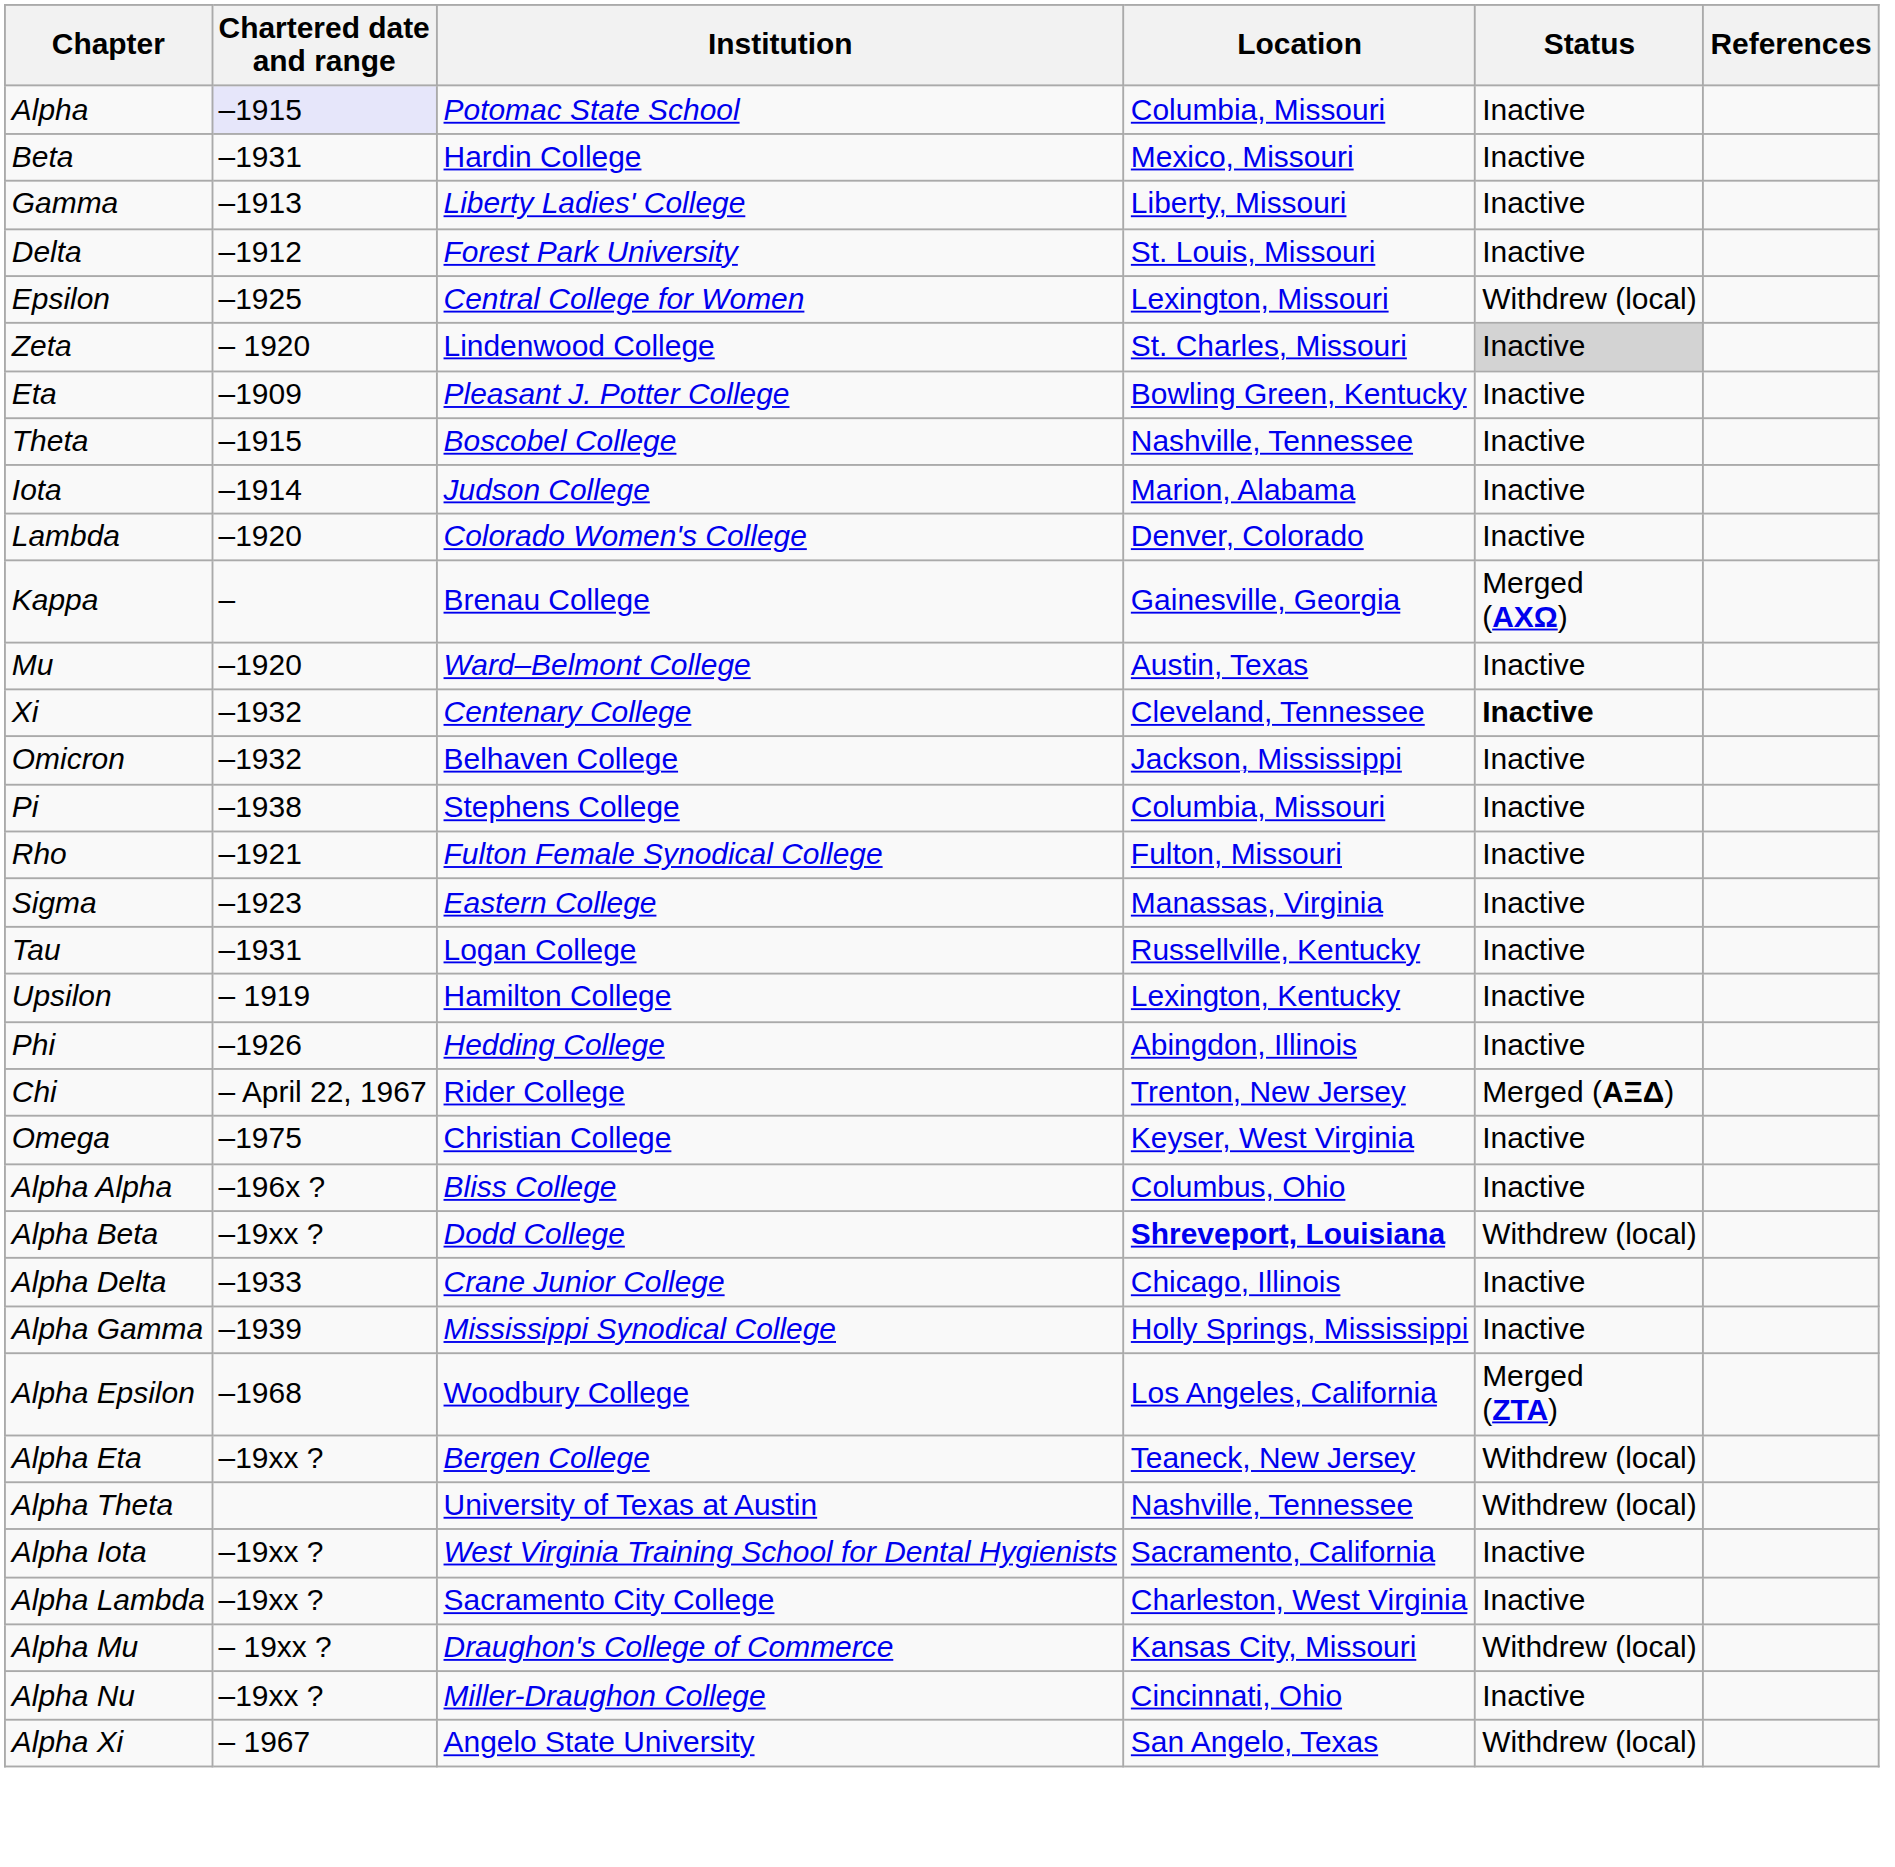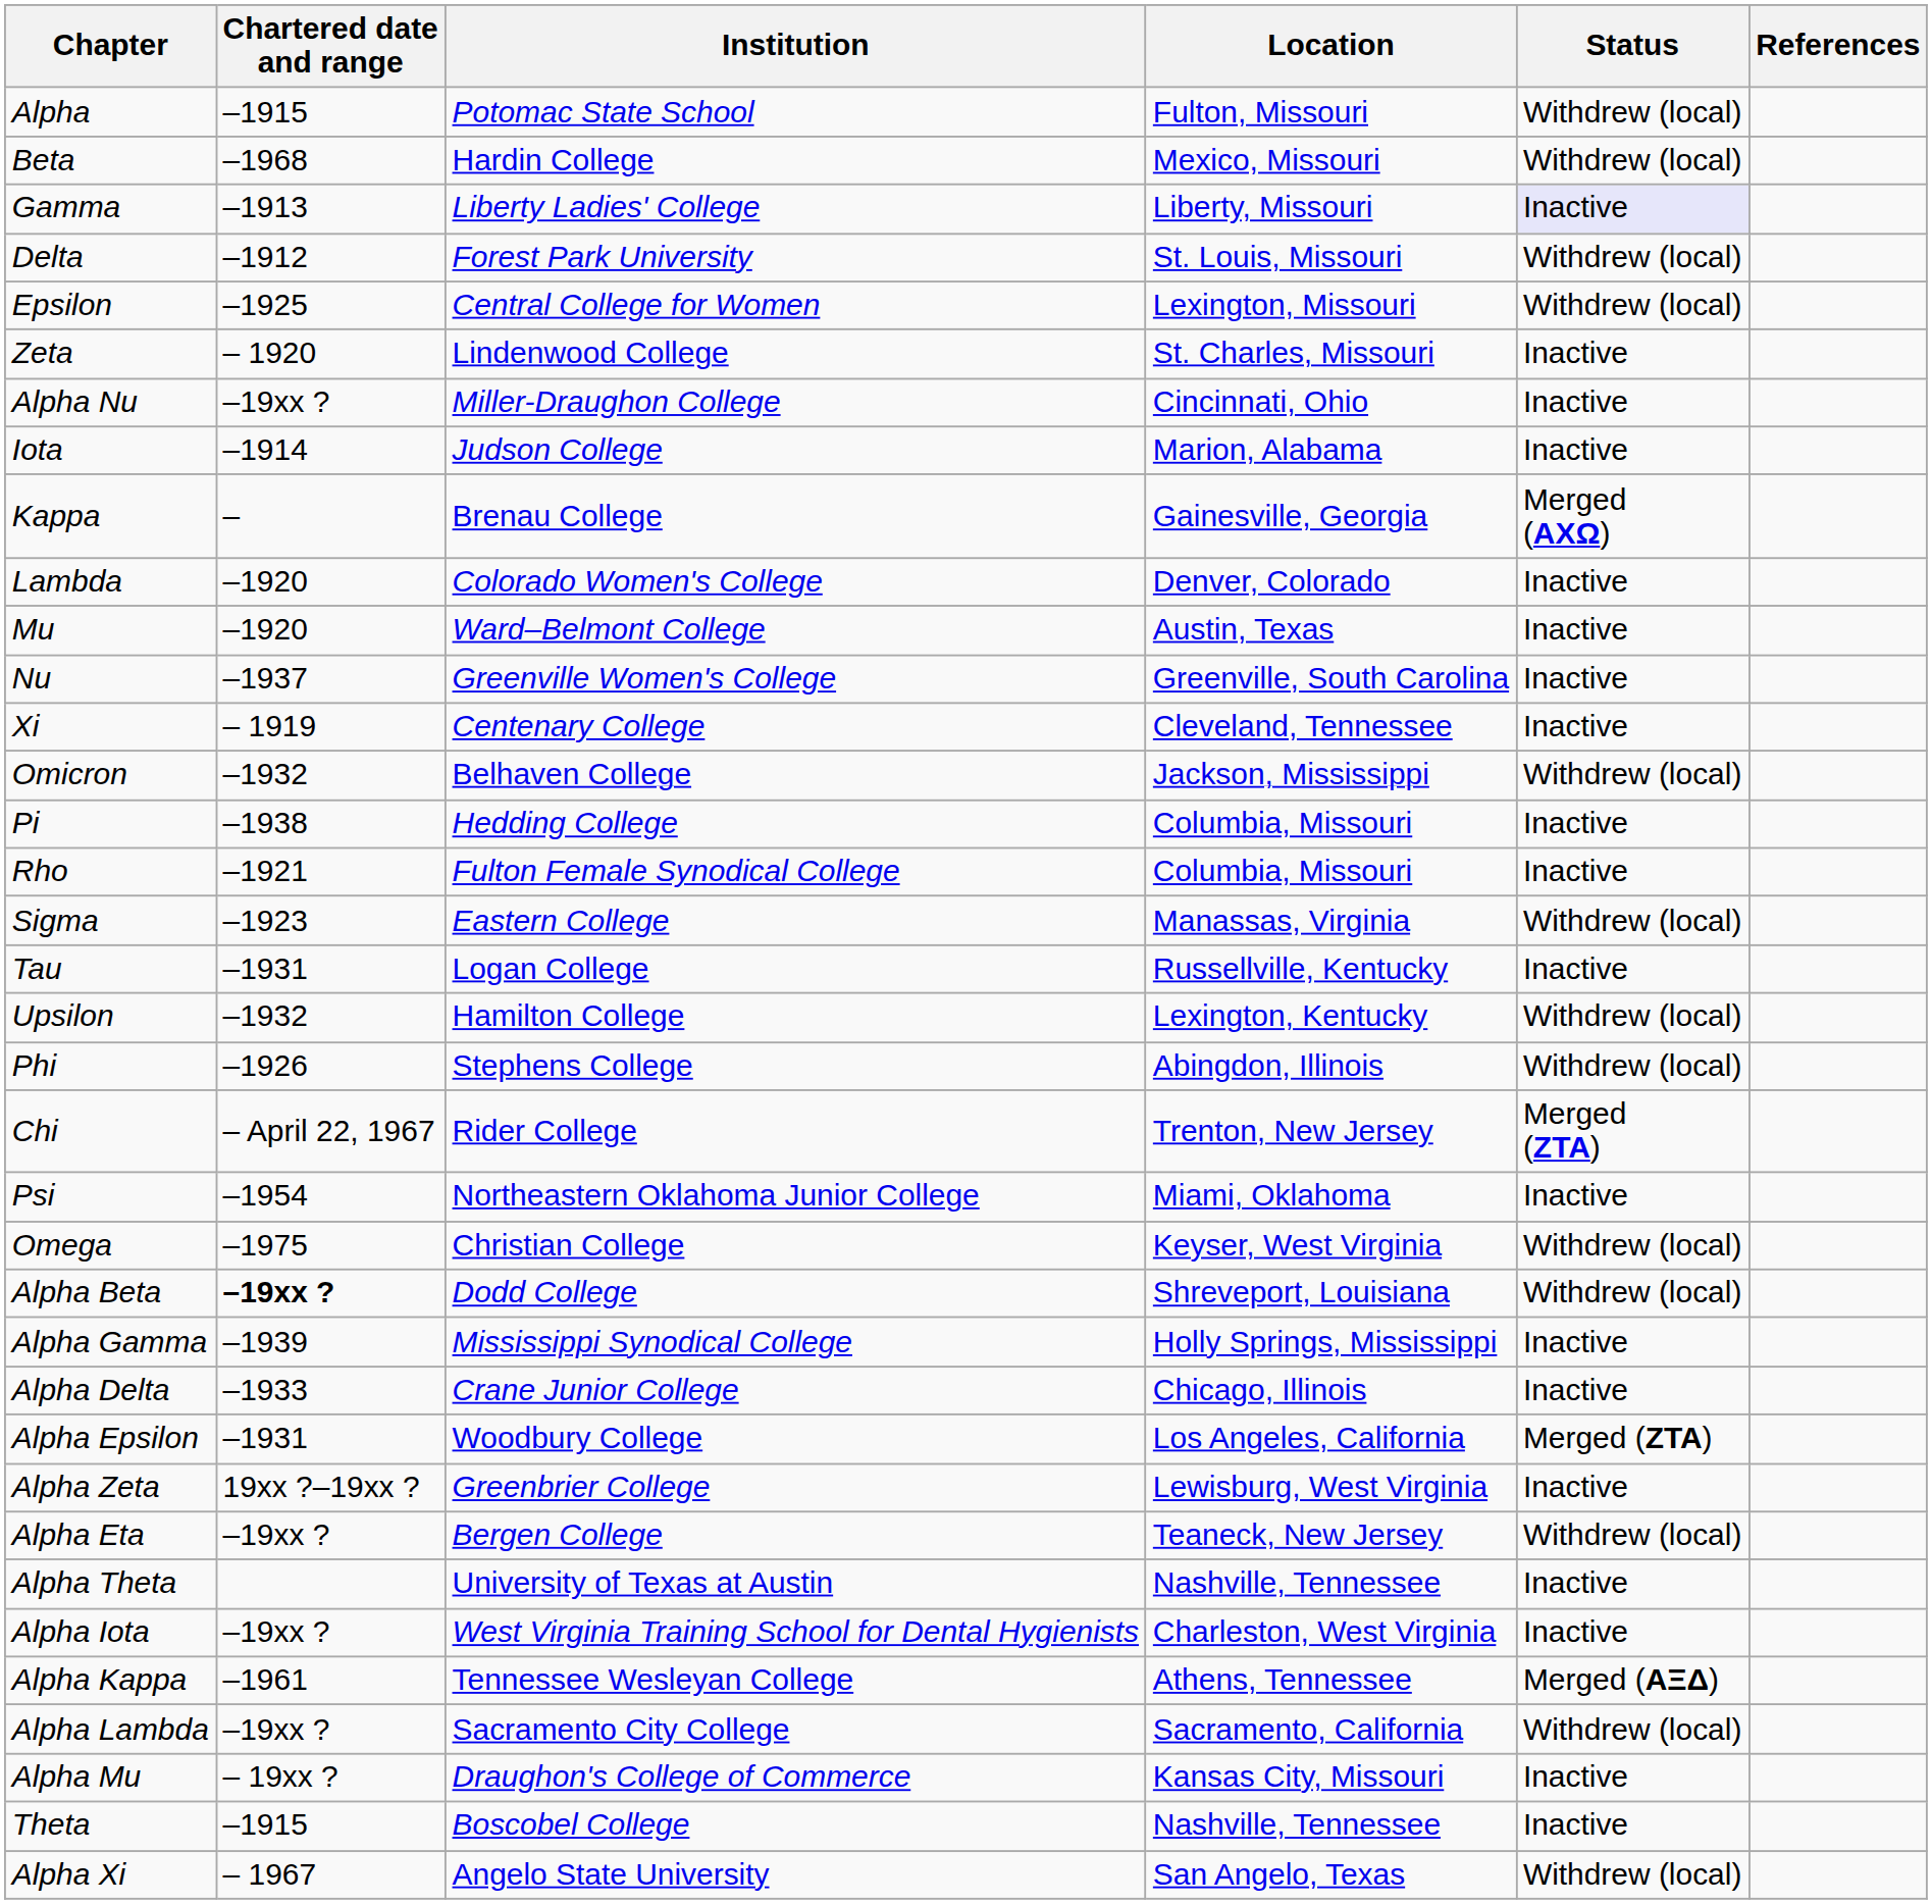Alpha | Chartered date and range: lavender background -> no background
Alpha | Location: Columbia, Missouri -> Fulton, Missouri
Alpha | Status: Inactive -> Withdrew (local)
Beta | Chartered date and range: –1931 -> –1968
Beta | Status: Inactive -> Withdrew (local)
Gamma | Status: no background -> lavender background
Delta | Status: Inactive -> Withdrew (local)
Zeta | Status: lightgrey background -> no background
- row: Eta | –1909 | Pleasant J. Potter College | Bowling Green, Kentucky | Inactive
rows swapped: Theta <-> Alpha Nu
rows swapped: Kappa <-> Lambda
+ row: Nu | –1937 | Greenville Women's College | Greenville, South Carolina | Inactive
Xi | Chartered date and range: –1932 -> – 1919
Xi | Status: bold -> normal
Omicron | Status: Inactive -> Withdrew (local)
Pi | Institution: Stephens College -> Hedding College
Rho | Location: Fulton, Missouri -> Columbia, Missouri
Sigma | Status: Inactive -> Withdrew (local)
Upsilon | Chartered date and range: – 1919 -> –1932
Upsilon | Status: Inactive -> Withdrew (local)
Phi | Institution: Hedding College -> Stephens College
Phi | Status: Inactive -> Withdrew (local)
Chi | Status: Merged (ΑΞΔ) -> Merged (ZTA)
+ row: Psi | –1954 | Northeastern Oklahoma Junior College | Miami, Oklahoma | Inactive
Omega | Status: Inactive -> Withdrew (local)
- row: Alpha Alpha | –196x ? | Bliss College | Columbus, Ohio | Inactive
Alpha Beta | Chartered date and range: normal -> bold
Alpha Beta | Location: bold -> normal
rows swapped: Alpha Gamma <-> Alpha Delta
Alpha Epsilon | Chartered date and range: –1968 -> –1931
Alpha Epsilon | Status: Merged (ZTA) -> Merged (ΖΤΑ)
+ row: Alpha Zeta | 19xx ?–19xx ? | Greenbrier College | Lewisburg, West Virginia | Inactive
Alpha Theta | Status: Withdrew (local) -> Inactive
Alpha Iota | Location: Sacramento, California -> Charleston, West Virginia
+ row: Alpha Kappa | –1961 | Tennessee Wesleyan College | Athens, Tennessee | Merged (ΑΞΔ)
Alpha Lambda | Location: Charleston, West Virginia -> Sacramento, California
Alpha Lambda | Status: Inactive -> Withdrew (local)
Alpha Mu | Status: Withdrew (local) -> Inactive
